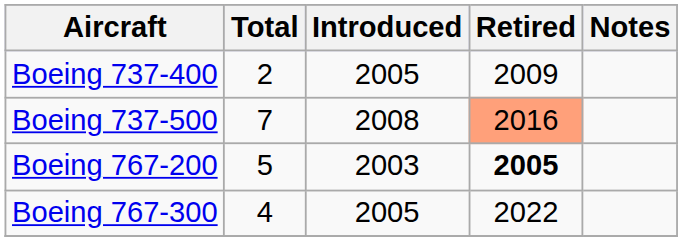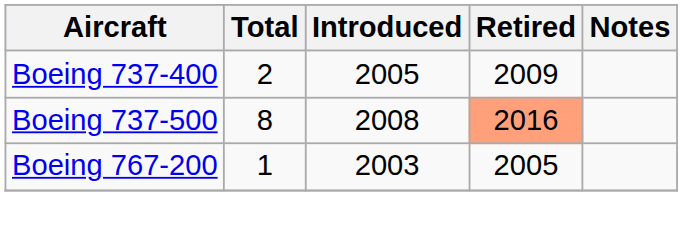Boeing 737-500 | Total: 7 -> 8
Boeing 767-200 | Total: 5 -> 1
Boeing 767-200 | Retired: bold -> normal
- row: Boeing 767-300 | 4 | 2005 | 2022
